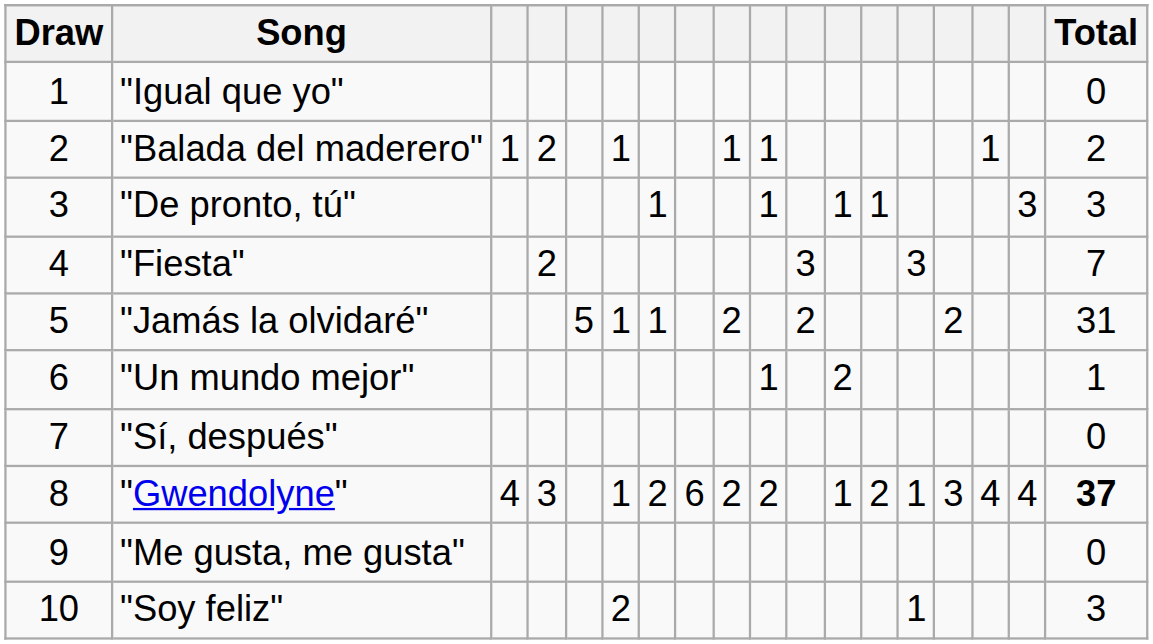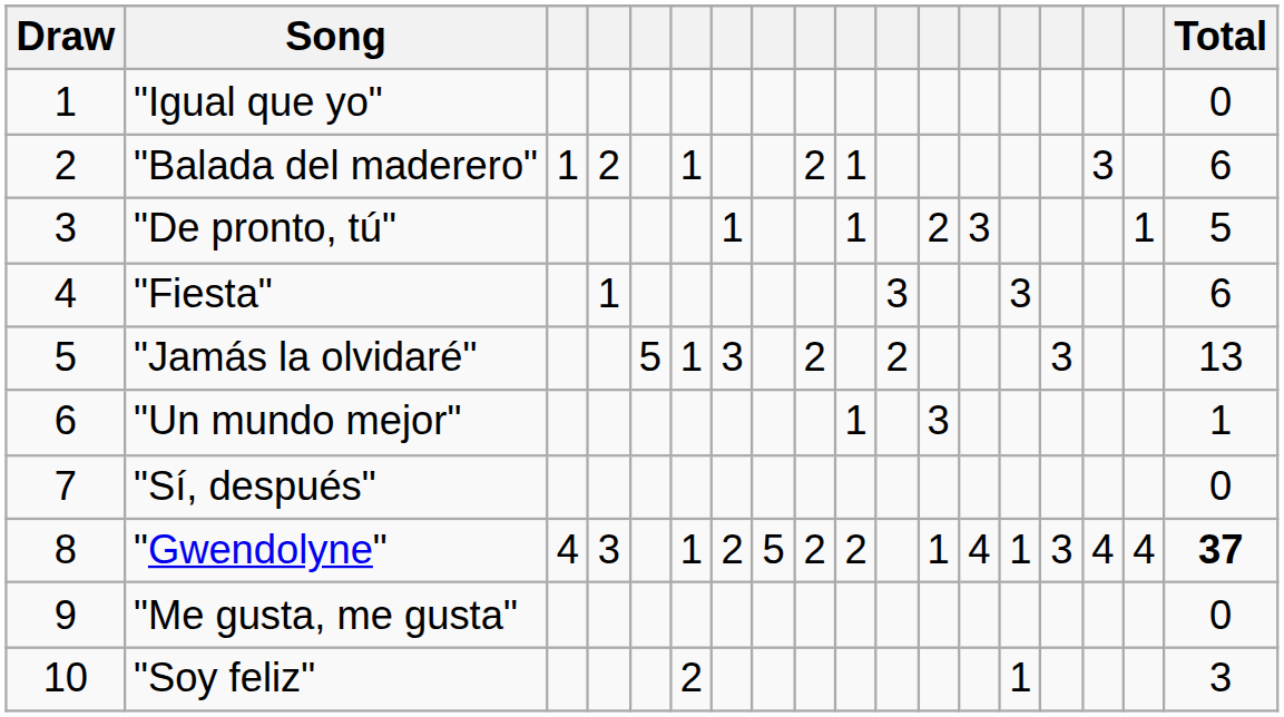"Balada del maderero" | column 9: 1 -> 2
"Balada del maderero" | column 16: 1 -> 3
"Balada del maderero" | Total: 2 -> 6
"De pronto, tú" | column 12: 1 -> 2
"De pronto, tú" | column 13: 1 -> 3
"De pronto, tú" | column 17: 3 -> 1
"De pronto, tú" | Total: 3 -> 5
"Fiesta" | column 4: 2 -> 1
"Fiesta" | Total: 7 -> 6
"Jamás la olvidaré" | column 7: 1 -> 3
"Jamás la olvidaré" | column 15: 2 -> 3
"Jamás la olvidaré" | Total: 31 -> 13
"Un mundo mejor" | column 12: 2 -> 3
"Gwendolyne" | column 8: 6 -> 5
"Gwendolyne" | column 13: 2 -> 4
